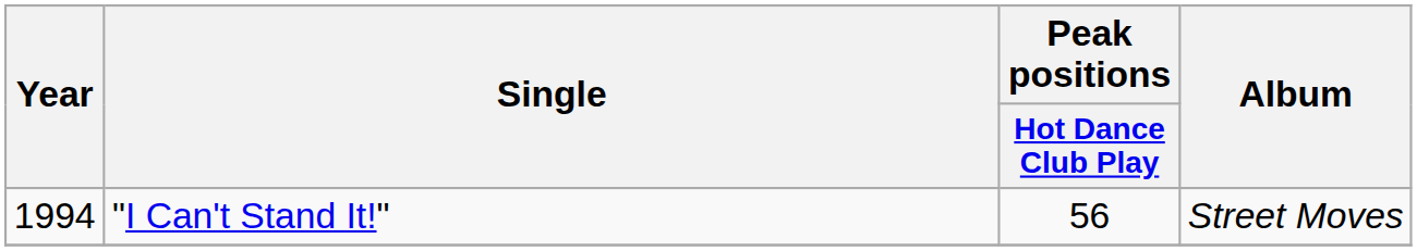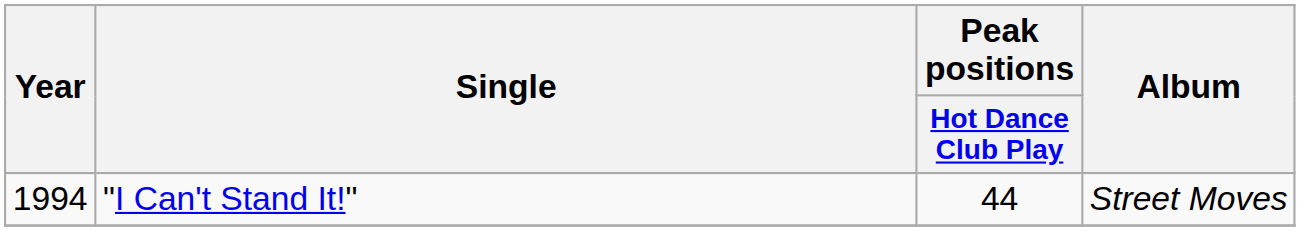"I Can't Stand It!" | Peak positions / Hot Dance Club Play: 56 -> 44
